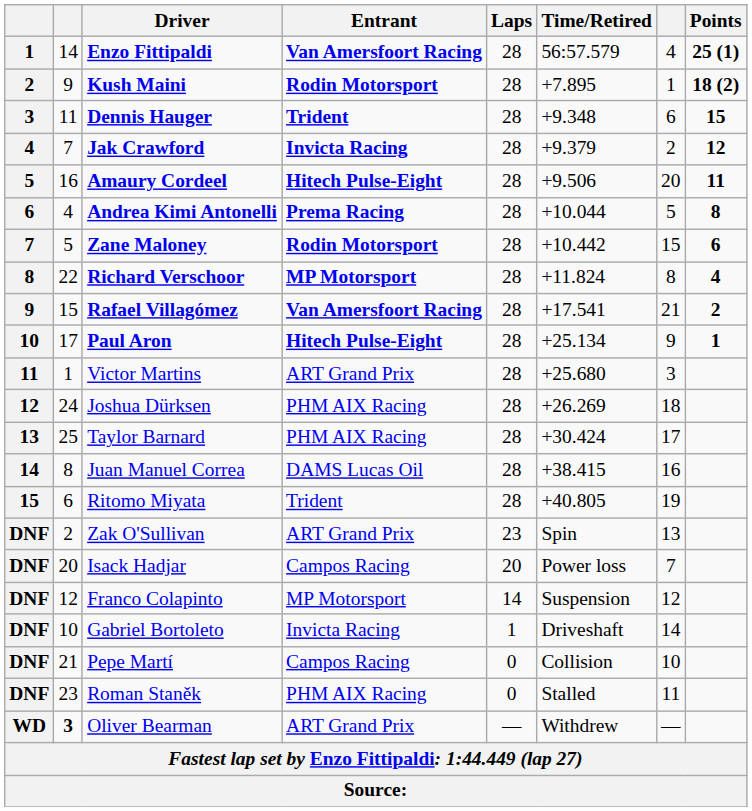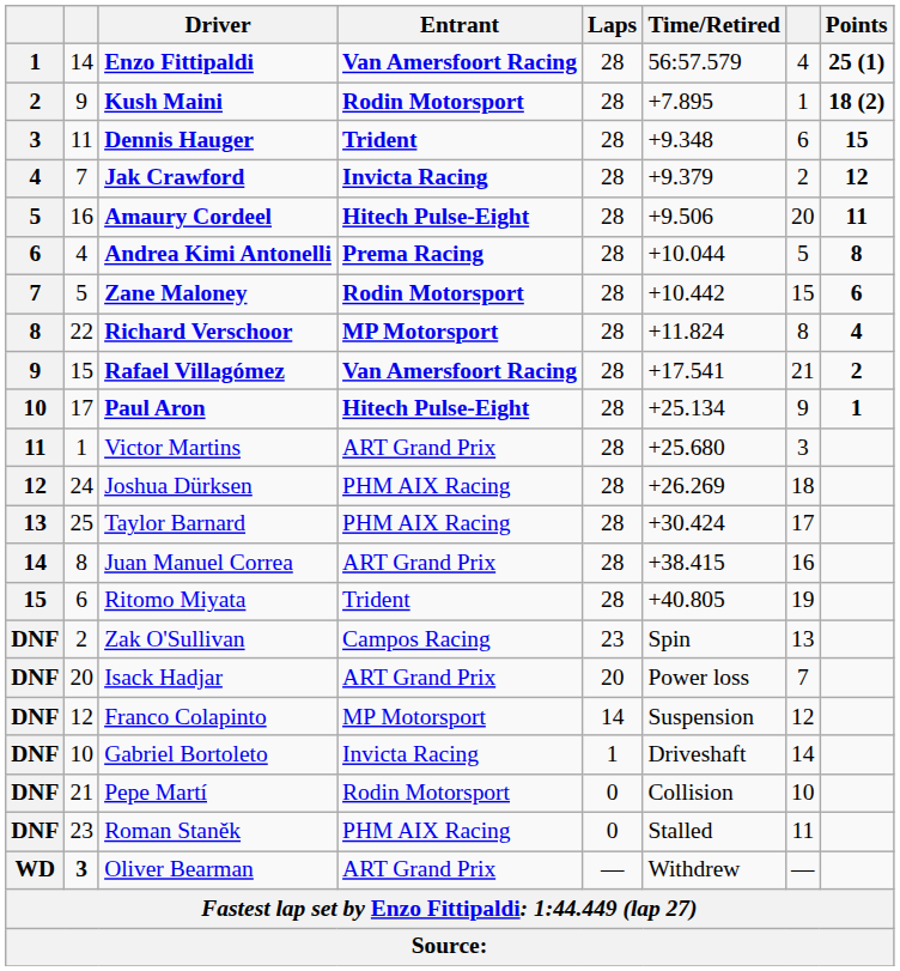Juan Manuel Correa | Entrant: DAMS Lucas Oil -> ART Grand Prix
Zak O'Sullivan | Entrant: ART Grand Prix -> Campos Racing
Isack Hadjar | Entrant: Campos Racing -> ART Grand Prix
Pepe Martí | Entrant: Campos Racing -> Rodin Motorsport
